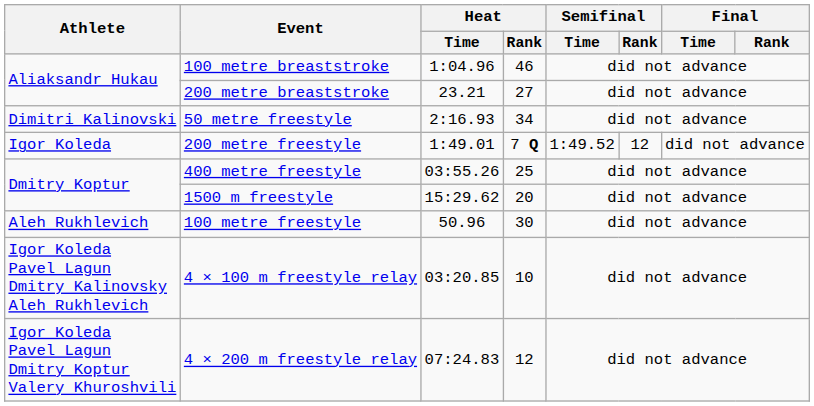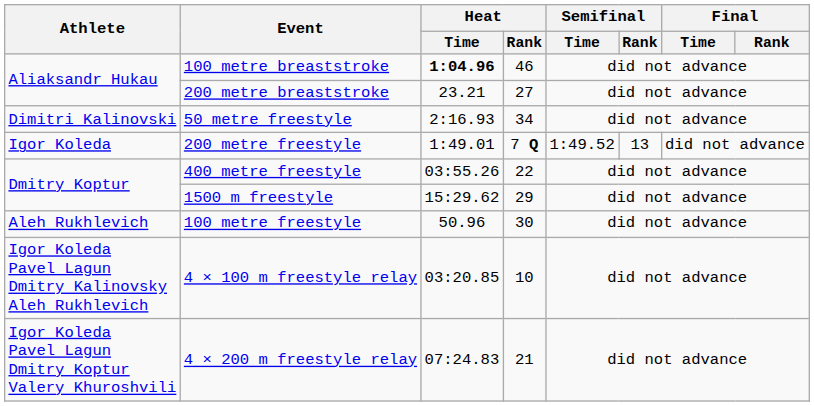100 metre breaststroke | Heat / Time: normal -> bold
200 metre freestyle | Semifinal / Rank: 12 -> 13
400 metre freestyle | Heat / Rank: 25 -> 22
1500 m freestyle | Heat / Rank: 20 -> 29
4 × 200 m freestyle relay | Heat / Rank: 12 -> 21
